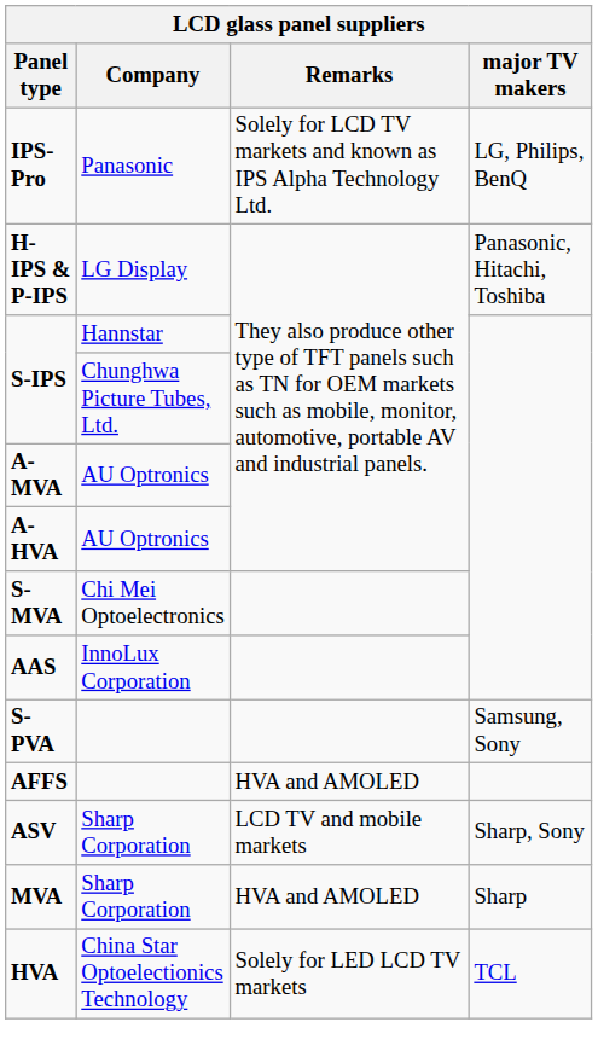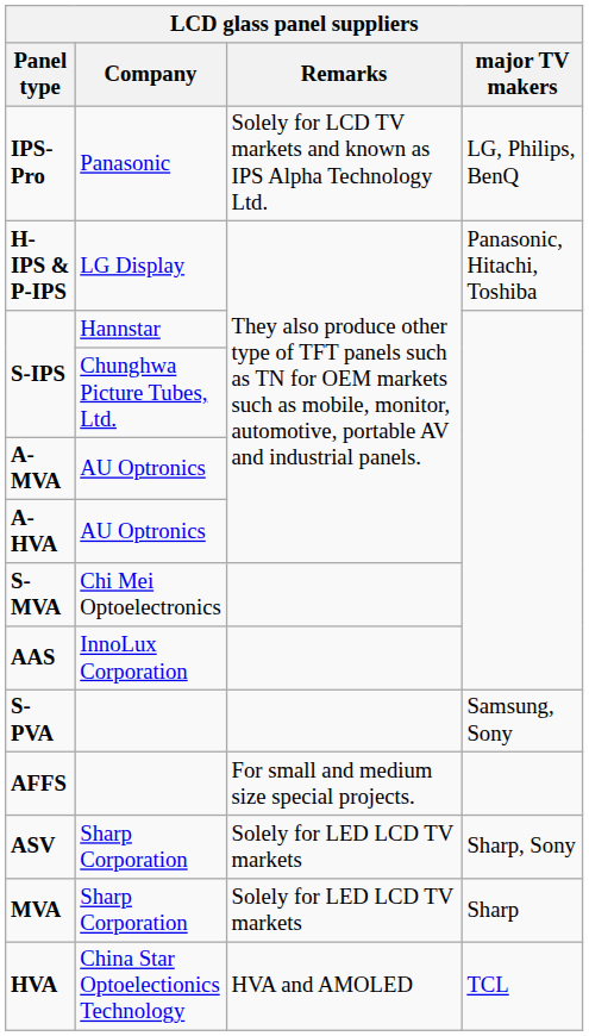AFFS | Remarks: HVA and AMOLED -> For small and medium size special projects.
ASV | Remarks: LCD TV and mobile markets -> Solely for LED LCD TV markets
MVA | Remarks: HVA and AMOLED -> Solely for LED LCD TV markets
HVA | Remarks: Solely for LED LCD TV markets -> HVA and AMOLED
